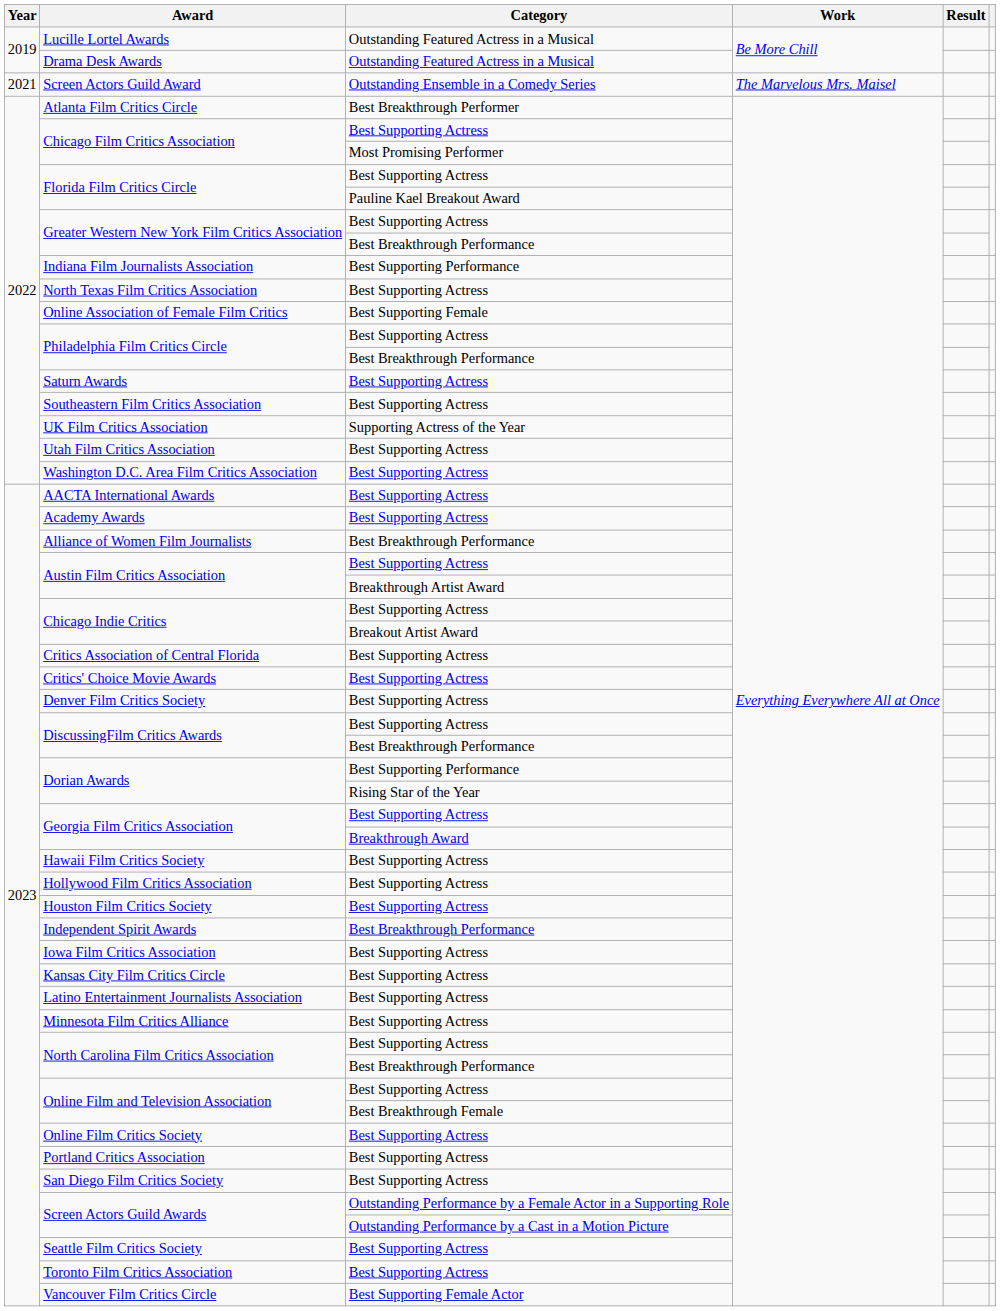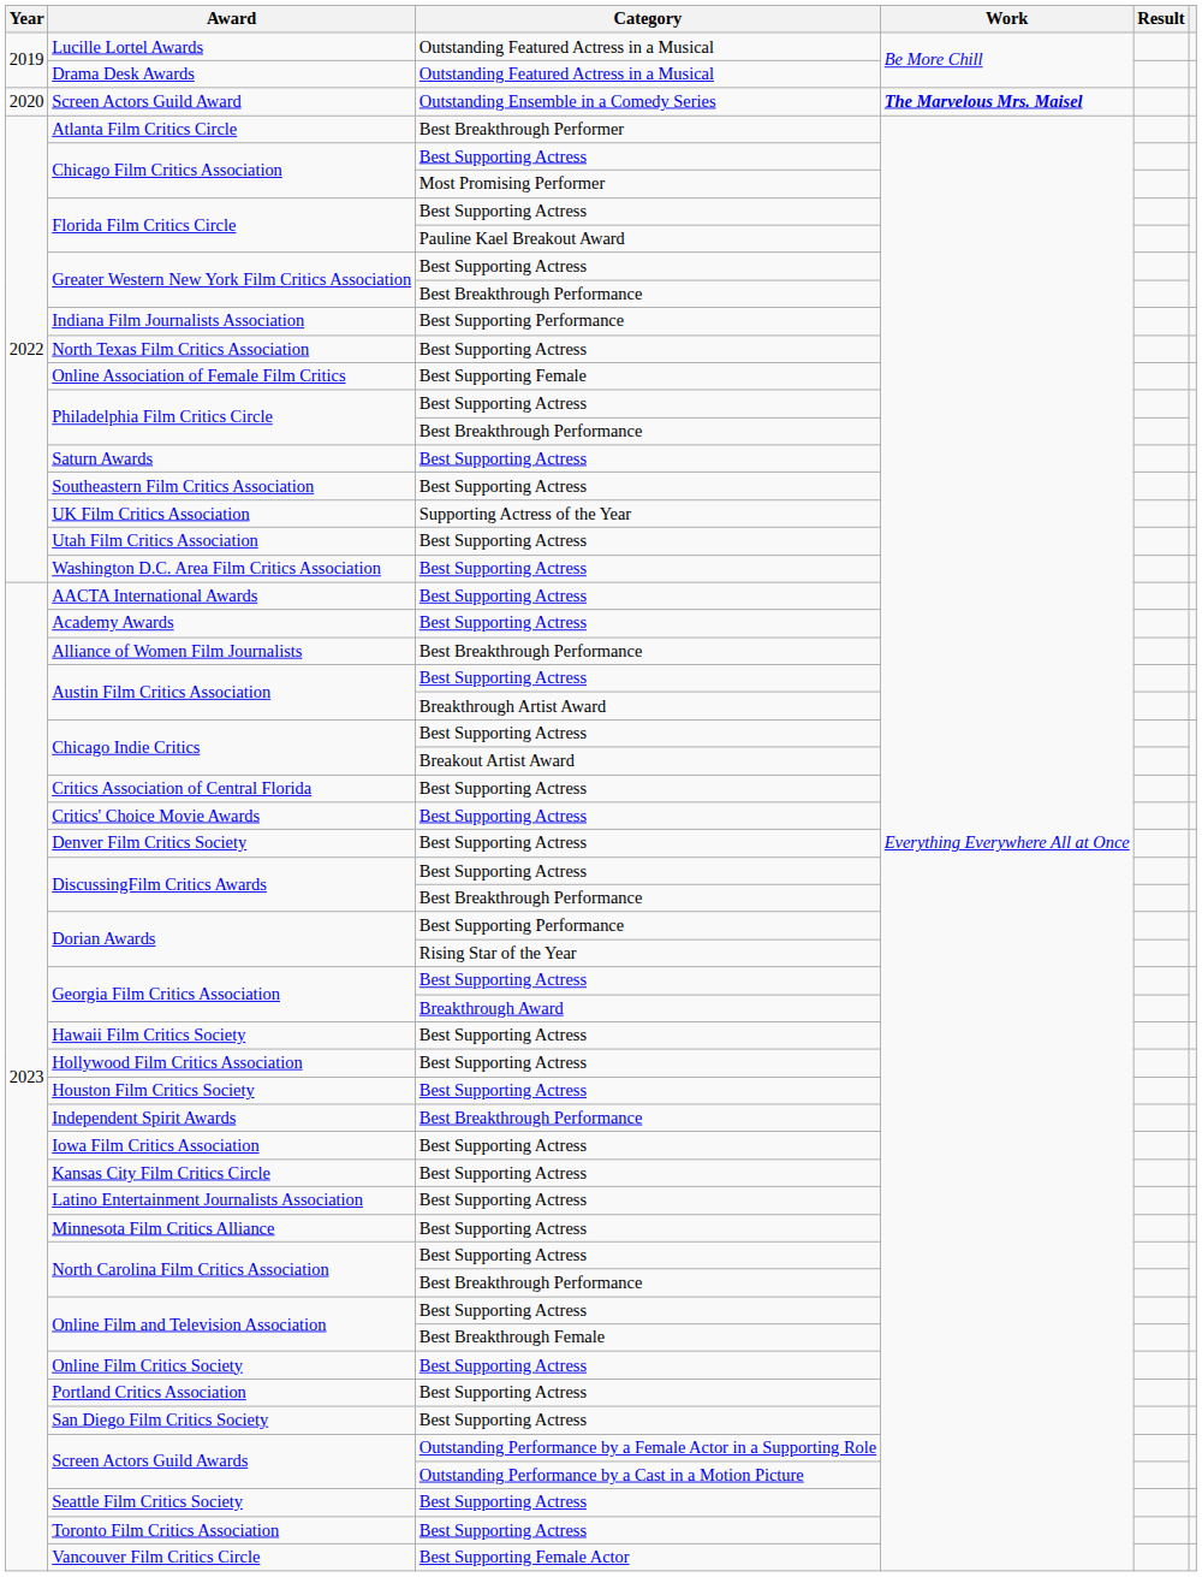Screen Actors Guild Award | Year: 2021 -> 2020
Screen Actors Guild Award | Work: normal -> bold
